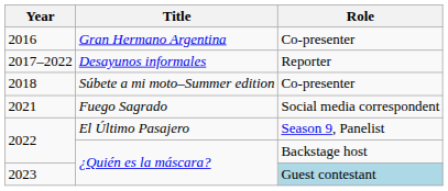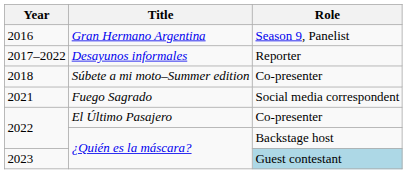2016 | Role: Co-presenter -> Season 9, Panelist
2022 / El Último Pasajero | Role: Season 9, Panelist -> Co-presenter
